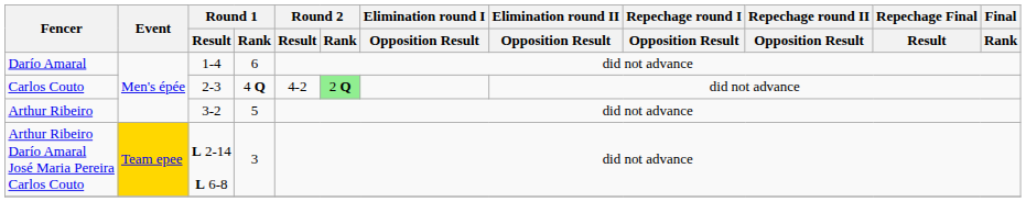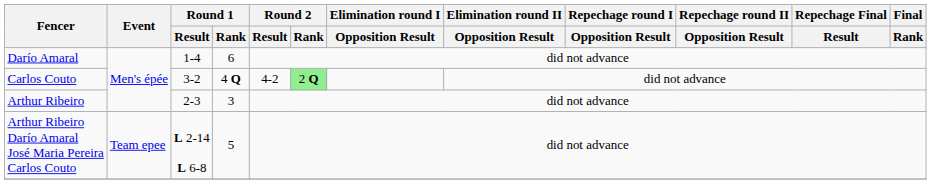Carlos Couto | Round 1 / Result: 2-3 -> 3-2
Arthur Ribeiro | Round 1 / Result: 3-2 -> 2-3
Arthur Ribeiro | Round 1 / Rank: 5 -> 3
Arthur Ribeiro Darío Amaral José Maria Pereira Carlos Couto | Event: gold background -> no background
Arthur Ribeiro Darío Amaral José Maria Pereira Carlos Couto | Round 1 / Rank: 3 -> 5
